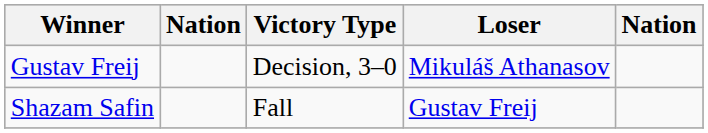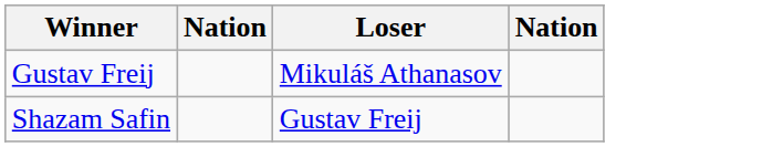- column: Victory Type | Decision, 3–0 | Fall
